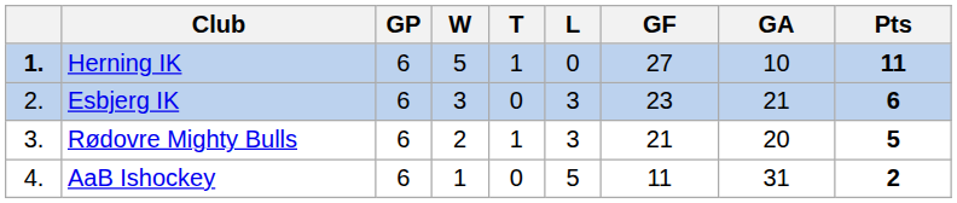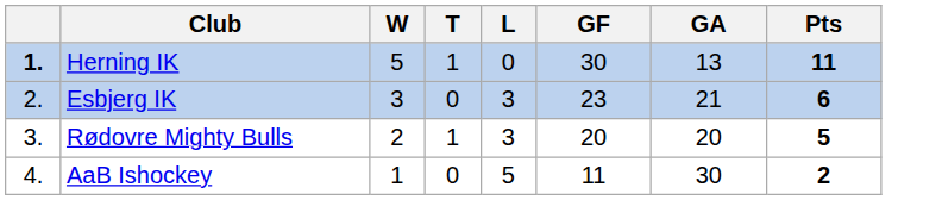- column: GP | 6 | 6 | 6 | 6
Herning IK | GF: 27 -> 30
Herning IK | GA: 10 -> 13
Rødovre Mighty Bulls | GF: 21 -> 20
AaB Ishockey | GA: 31 -> 30
